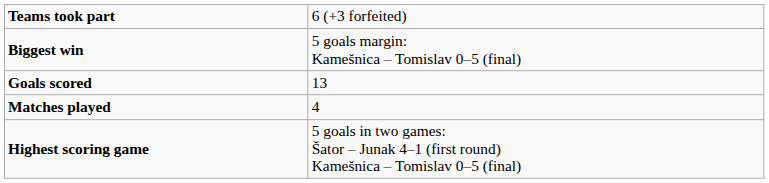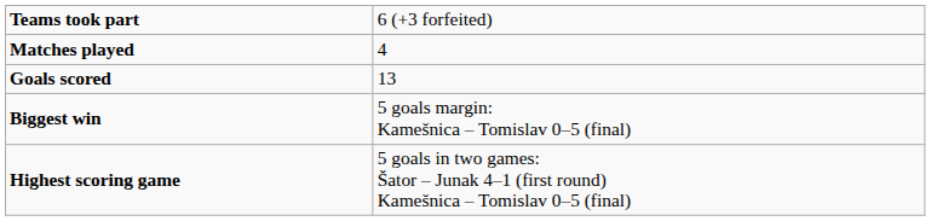rows swapped: Matches played <-> Biggest win
